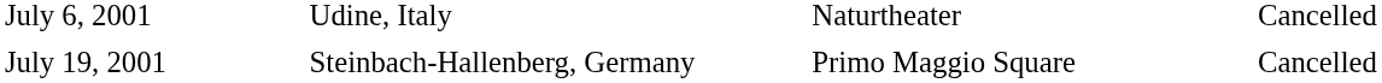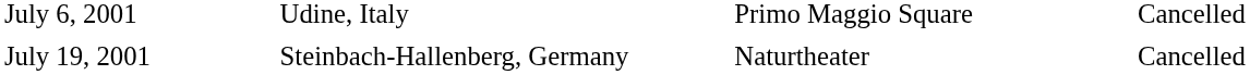July 6, 2001 | column 3: Naturtheater -> Primo Maggio Square
July 19, 2001 | column 3: Primo Maggio Square -> Naturtheater
